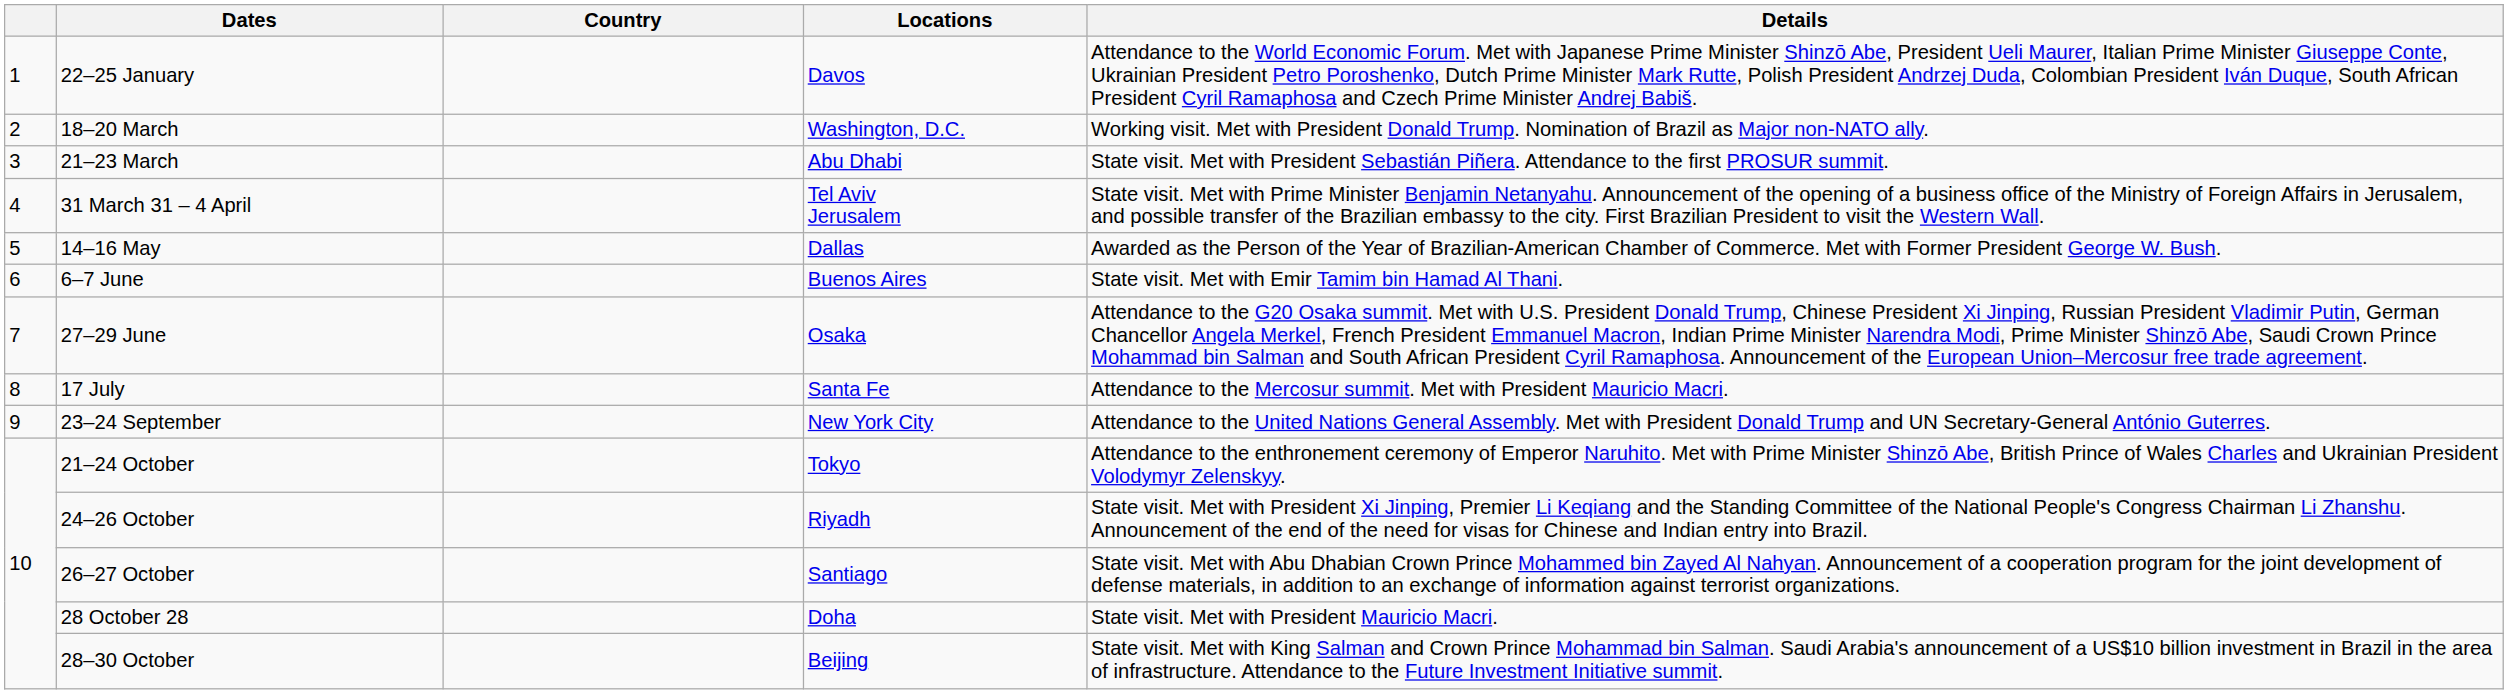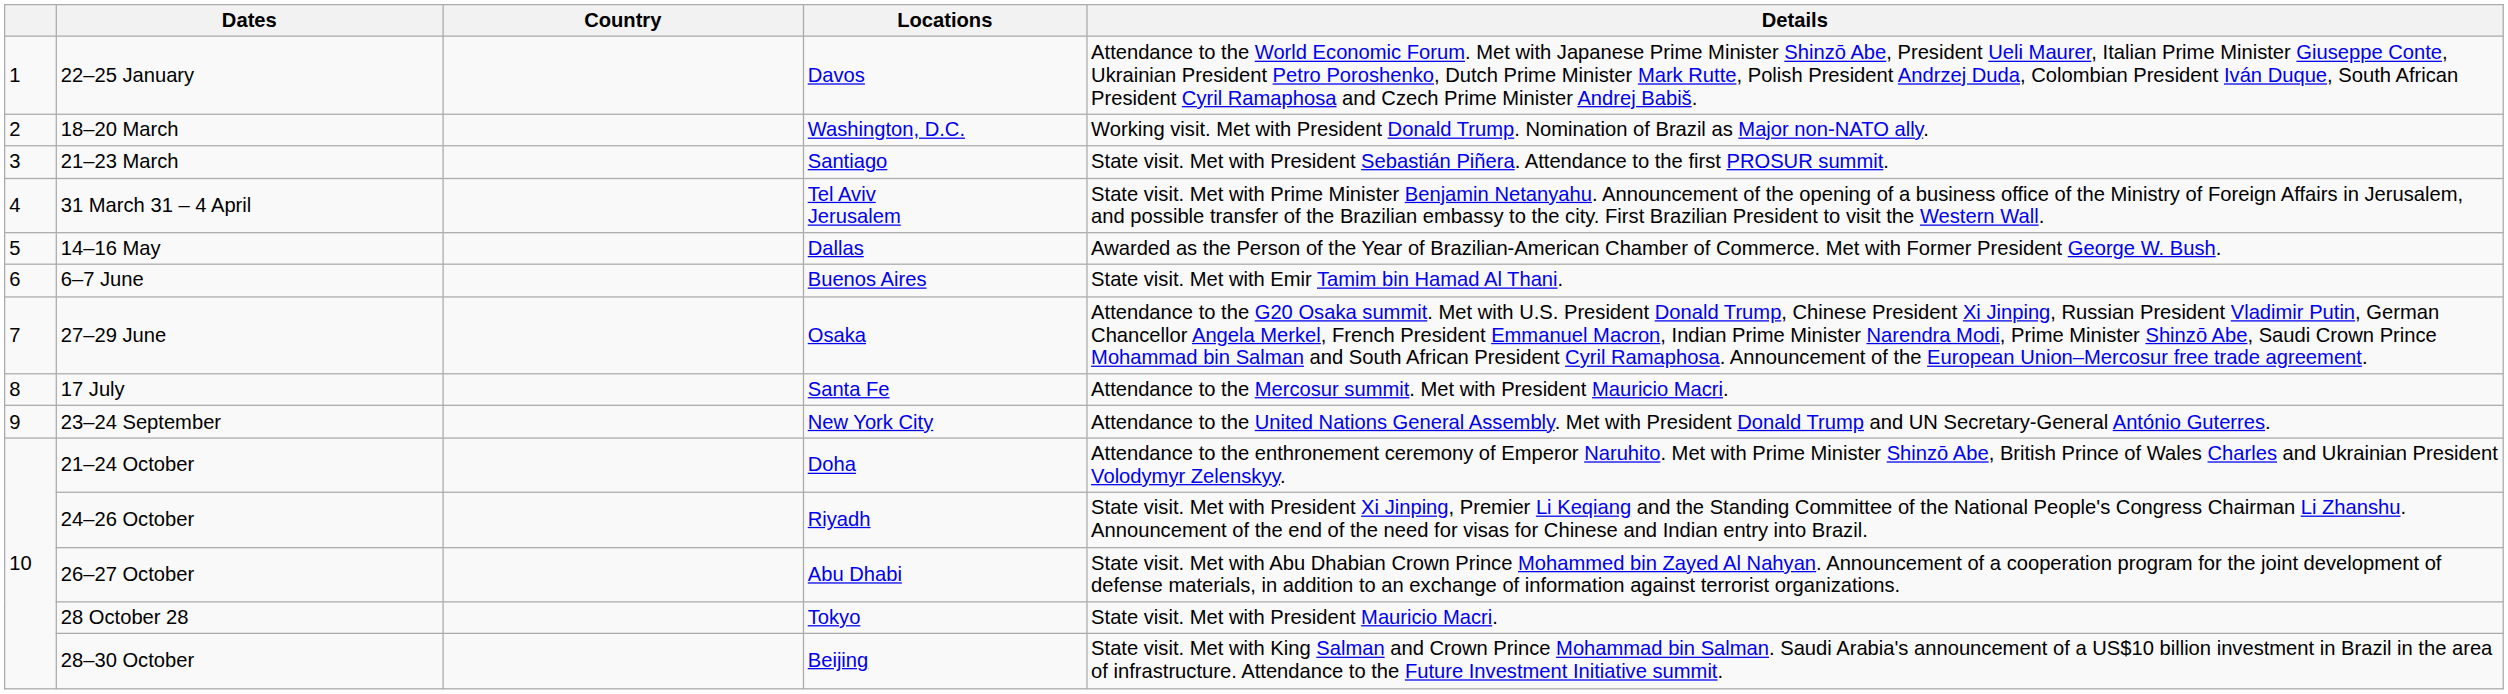21–23 March | Locations: Abu Dhabi -> Santiago
21–24 October | Locations: Tokyo -> Doha
26–27 October | Locations: Santiago -> Abu Dhabi
28 October 28 | Locations: Doha -> Tokyo
